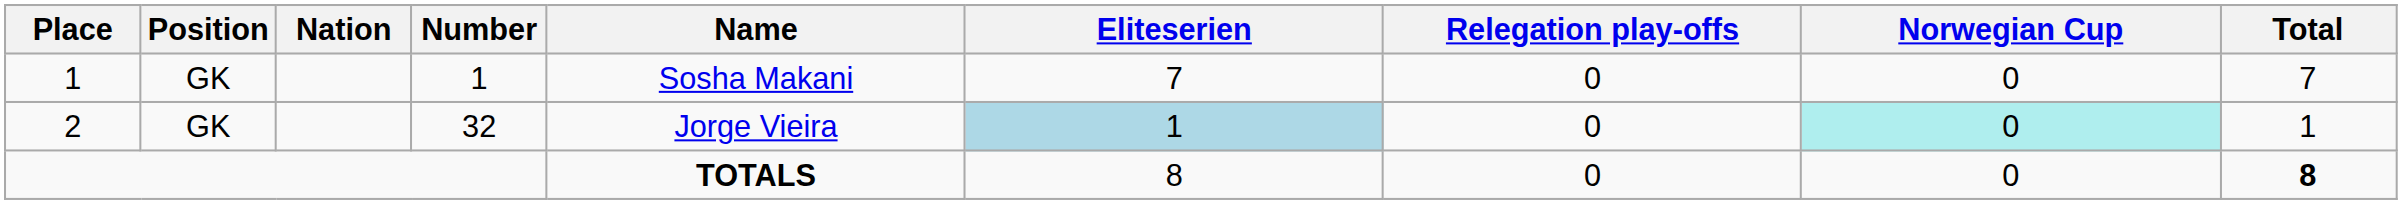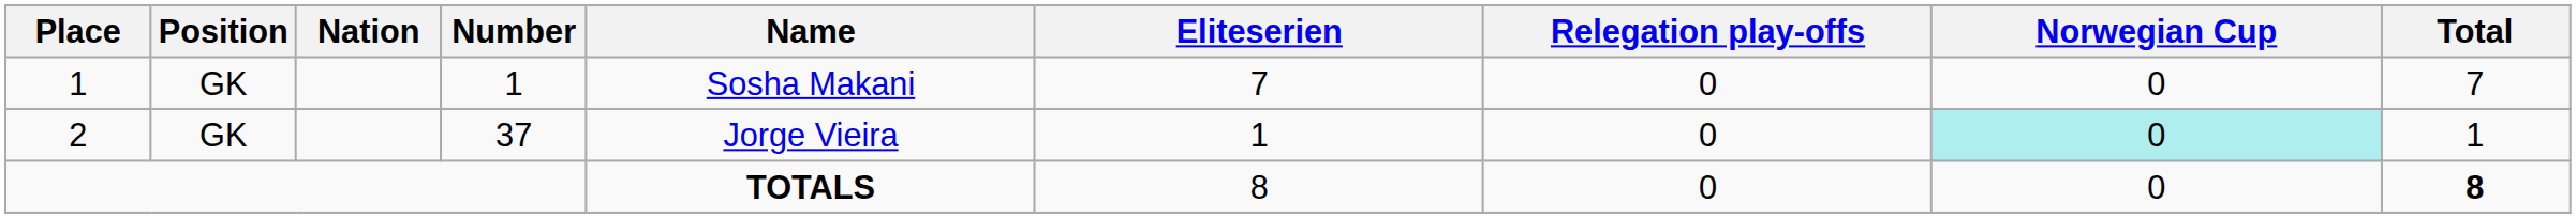2 | Number: 32 -> 37
2 | Eliteserien: lightblue background -> no background
